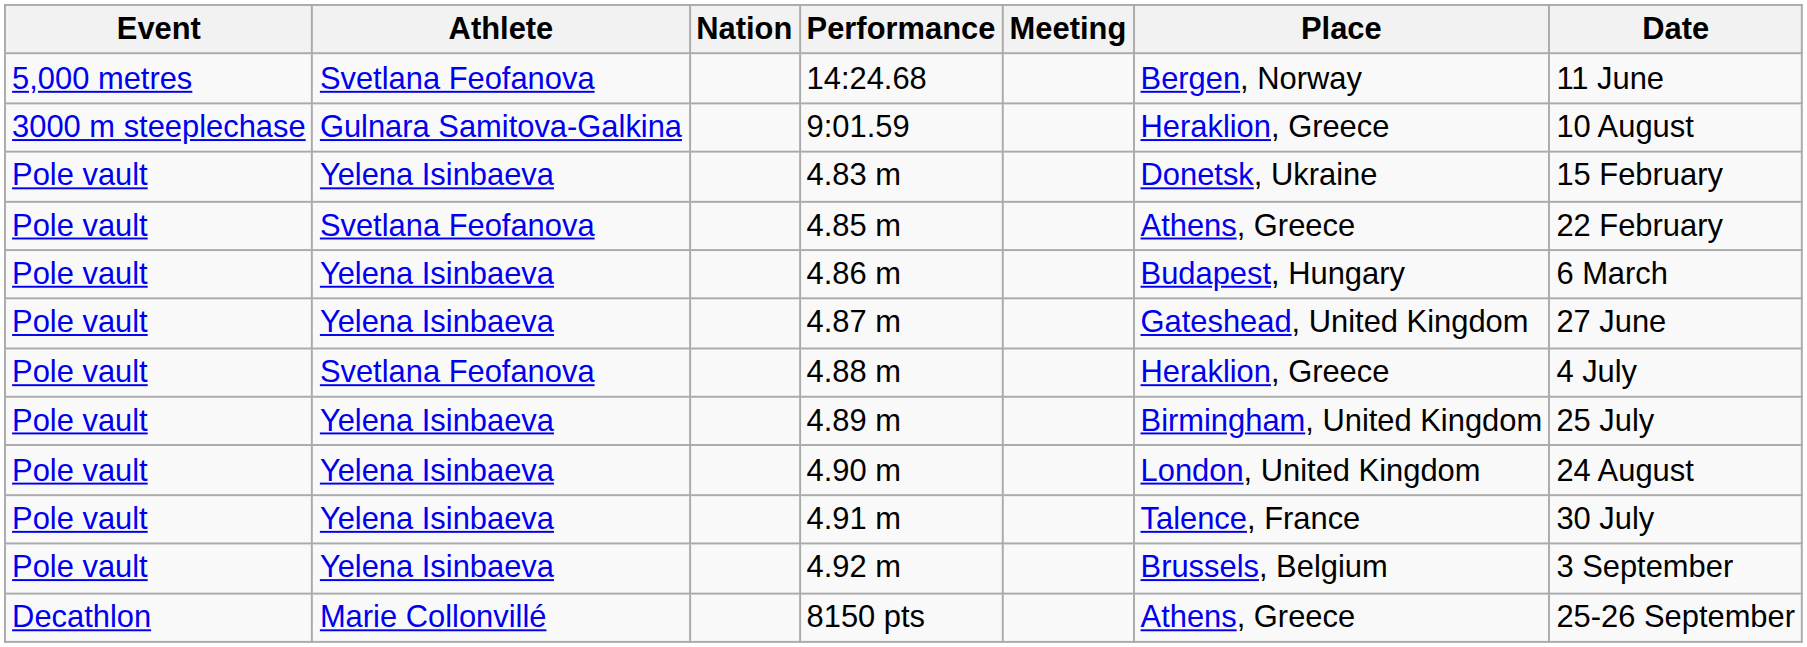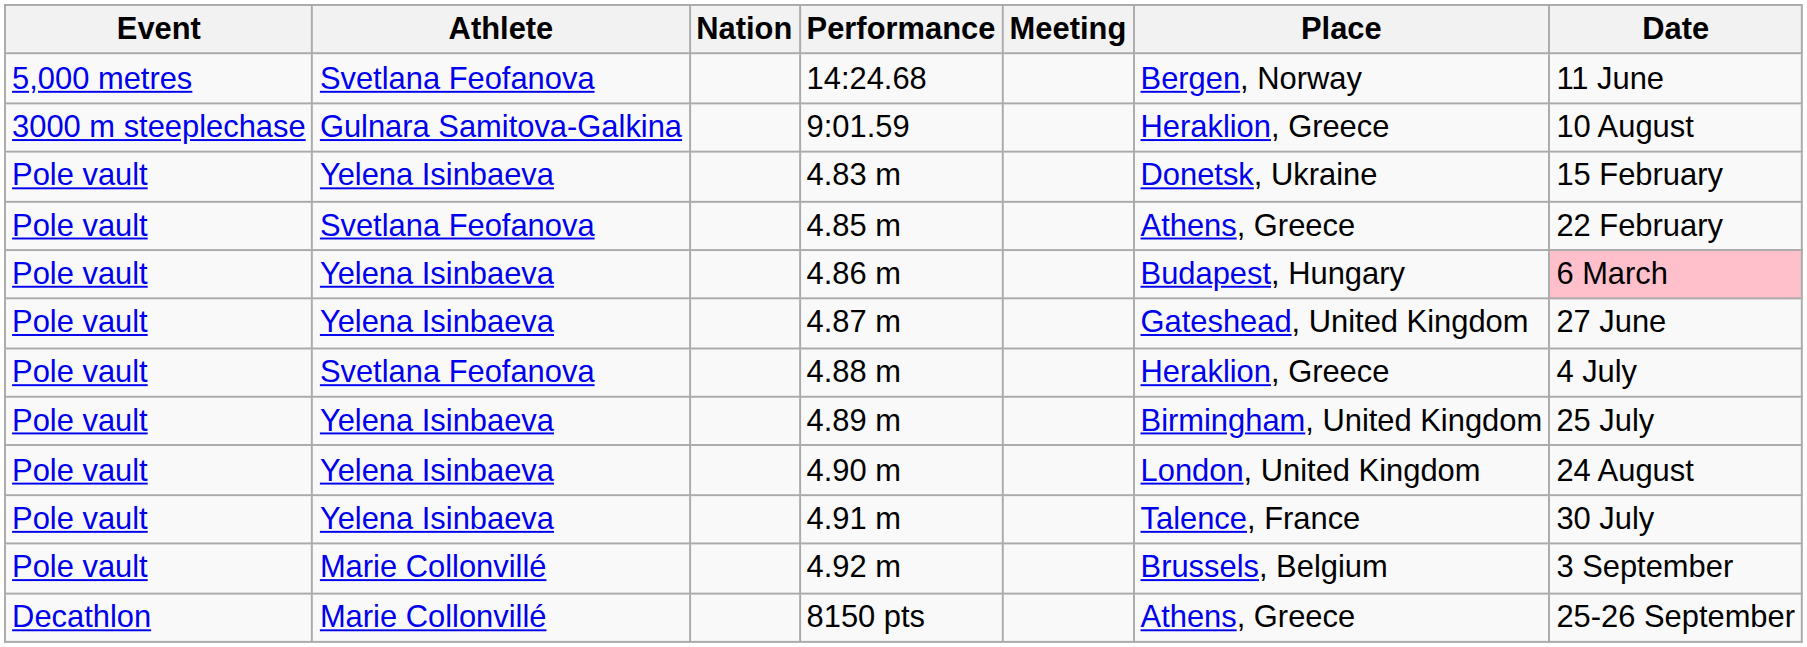4.86 m | Date: no background -> pink background
4.92 m | Athlete: Yelena Isinbaeva -> Marie Collonvillé
